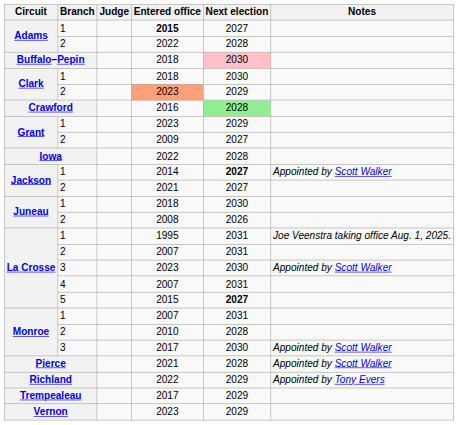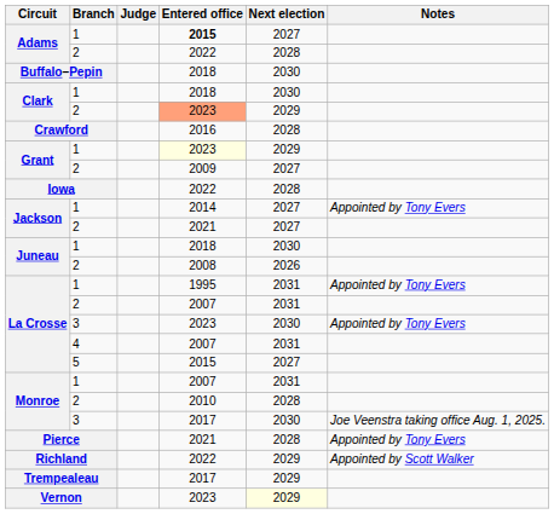Buffalo–Pepin | Next election: pink background -> no background
Crawford | Next election: lightgreen background -> no background
Grant / 1 | Entered office: no background -> lightyellow background
Jackson / 1 | Next election: bold -> normal
Jackson / 1 | Notes: Appointed by Scott Walker -> Appointed by Tony Evers
La Crosse / 1 | Notes: Joe Veenstra taking office Aug. 1, 2025. -> Appointed by Tony Evers
La Crosse / 3 | Notes: Appointed by Scott Walker -> Appointed by Tony Evers
La Crosse / 5 | Next election: bold -> normal
Monroe / 3 | Notes: Appointed by Scott Walker -> Joe Veenstra taking office Aug. 1, 2025.
Pierce | Notes: Appointed by Scott Walker -> Appointed by Tony Evers
Richland | Notes: Appointed by Tony Evers -> Appointed by Scott Walker
Vernon | Next election: no background -> lightyellow background
